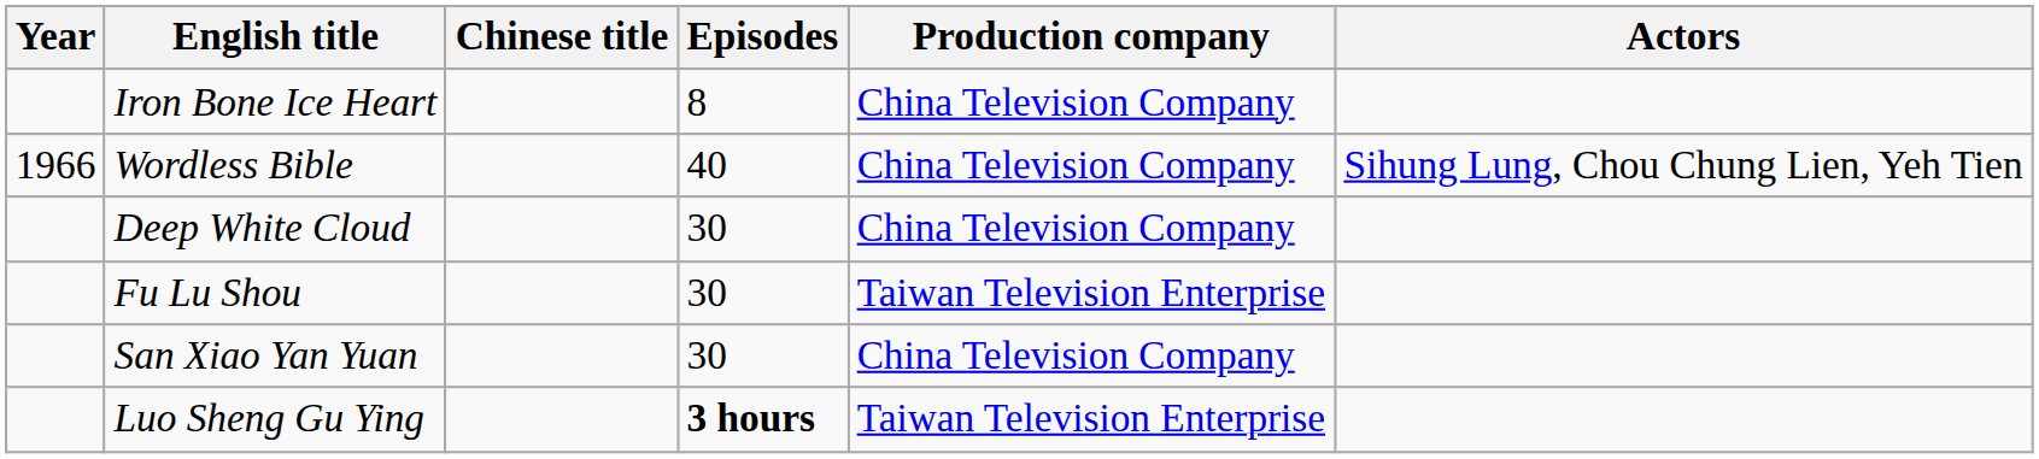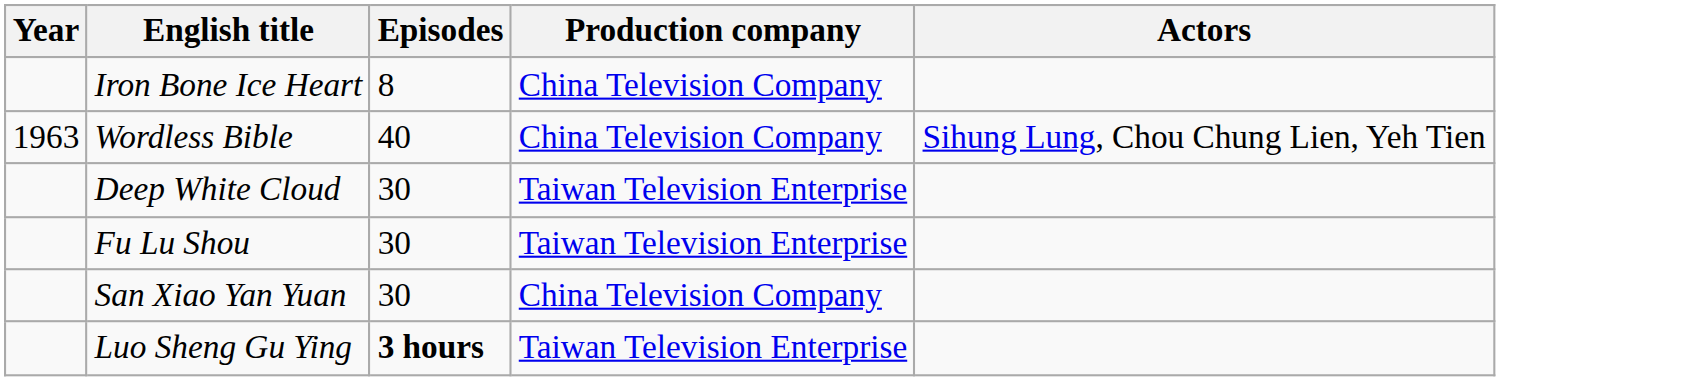- column: Chinese title
Wordless Bible | Year: 1966 -> 1963
Deep White Cloud | Production company: China Television Company -> Taiwan Television Enterprise
